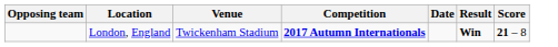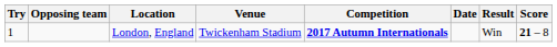+ column: Try | 1
London, England | Result: bold -> normal
